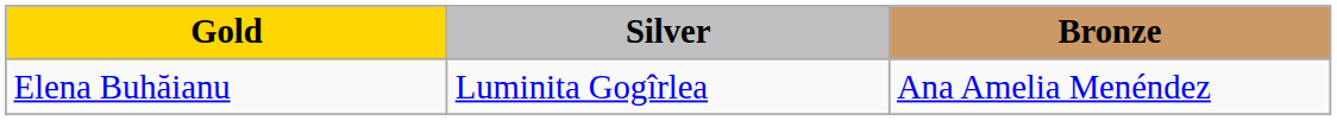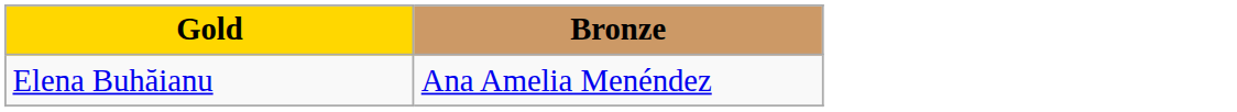- column: Silver | Luminita Gogîrlea
